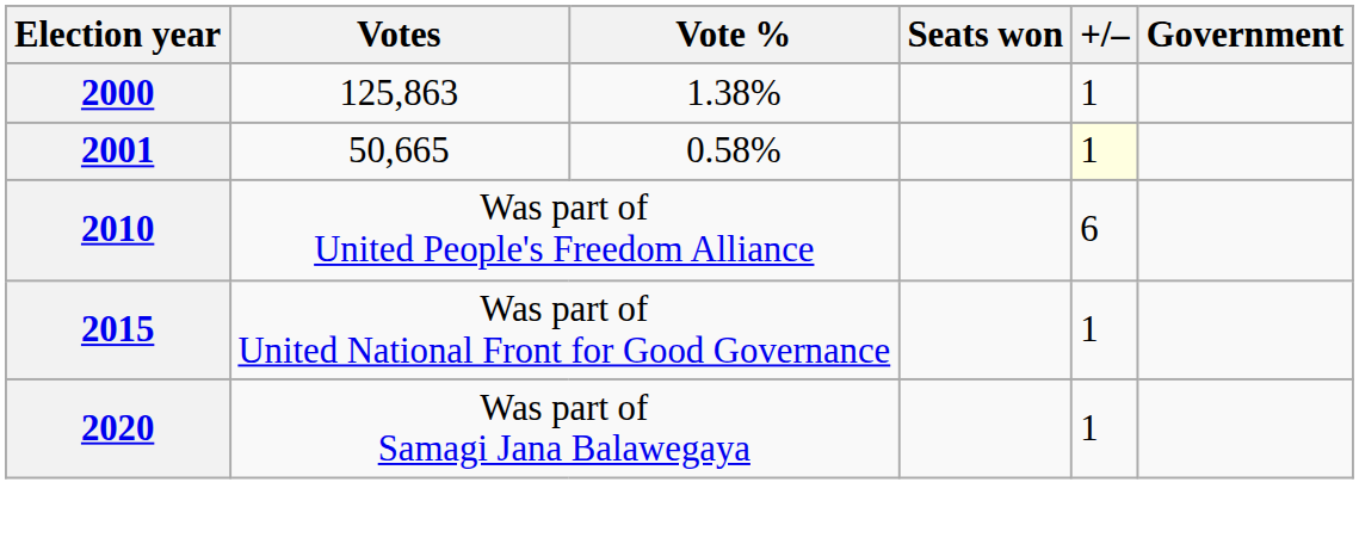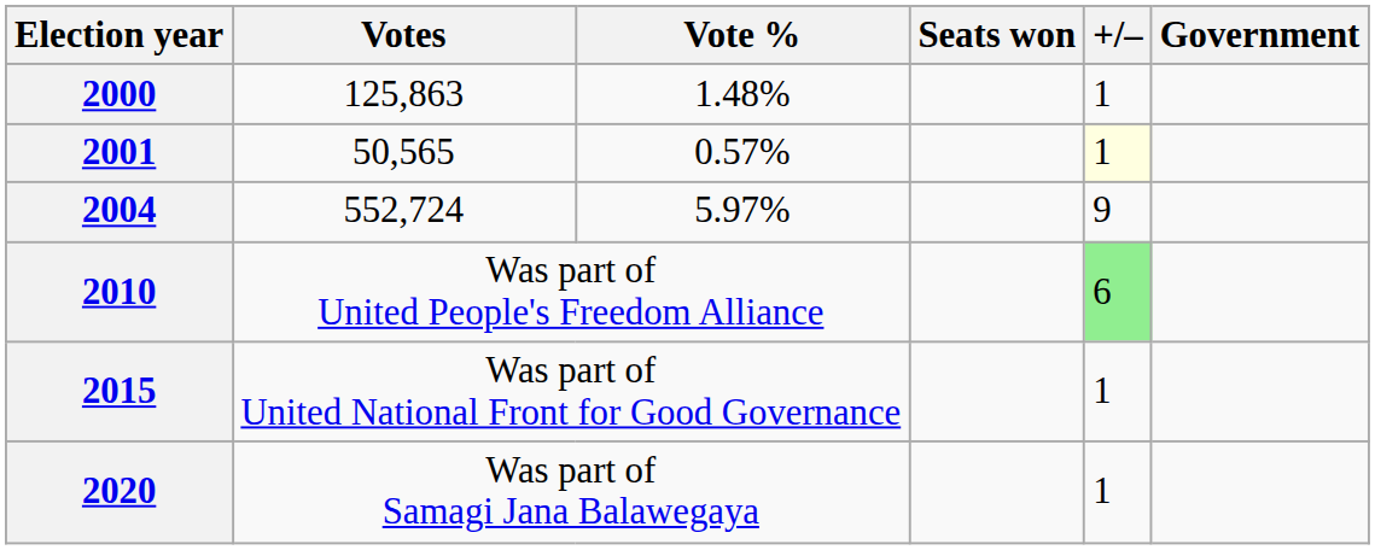2000 | Vote %: 1.38% -> 1.48%
2001 | Votes: 50,665 -> 50,565
2001 | Vote %: 0.58% -> 0.57%
+ row: 2004 | 552,724 | 5.97% | 9
2010 | +/–: no background -> lightgreen background
